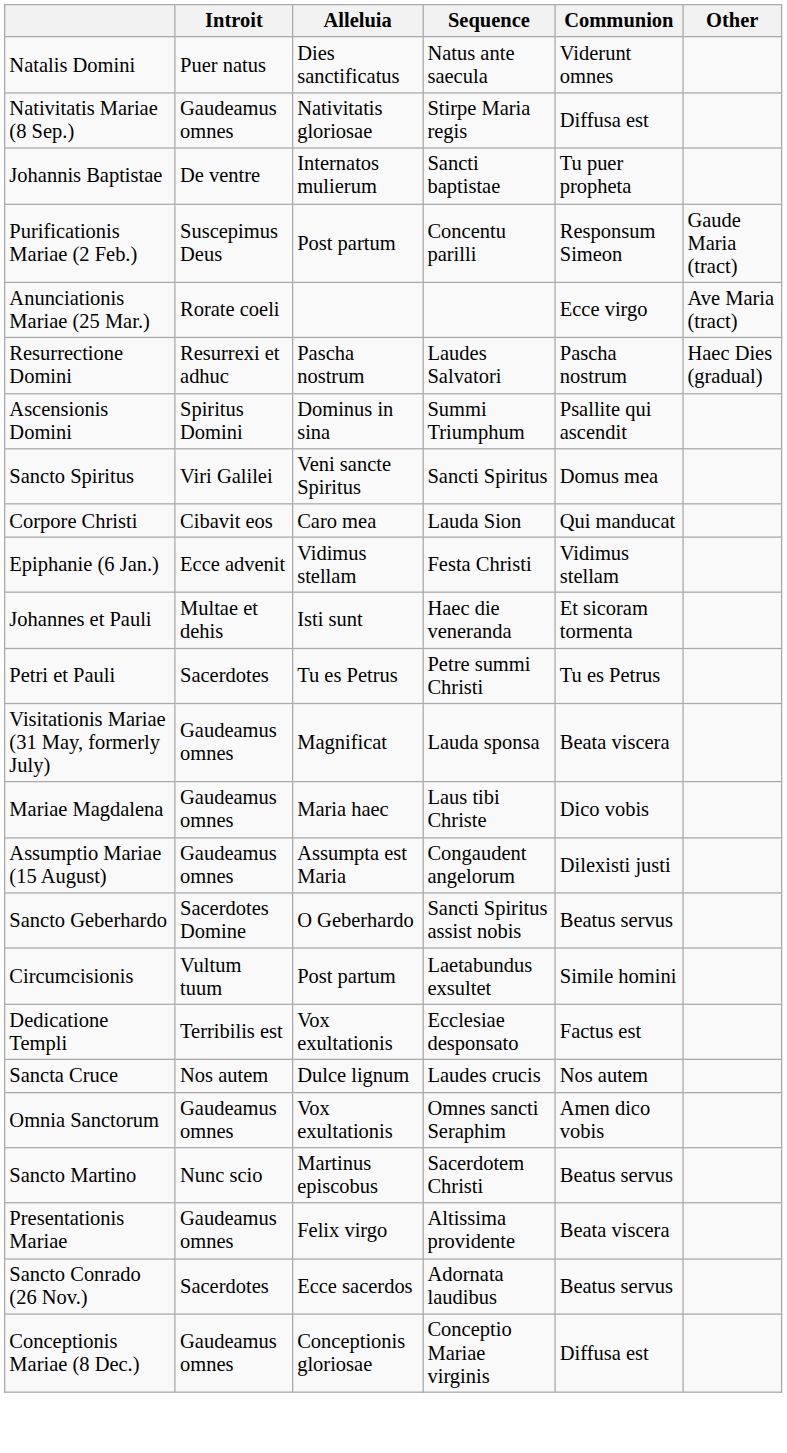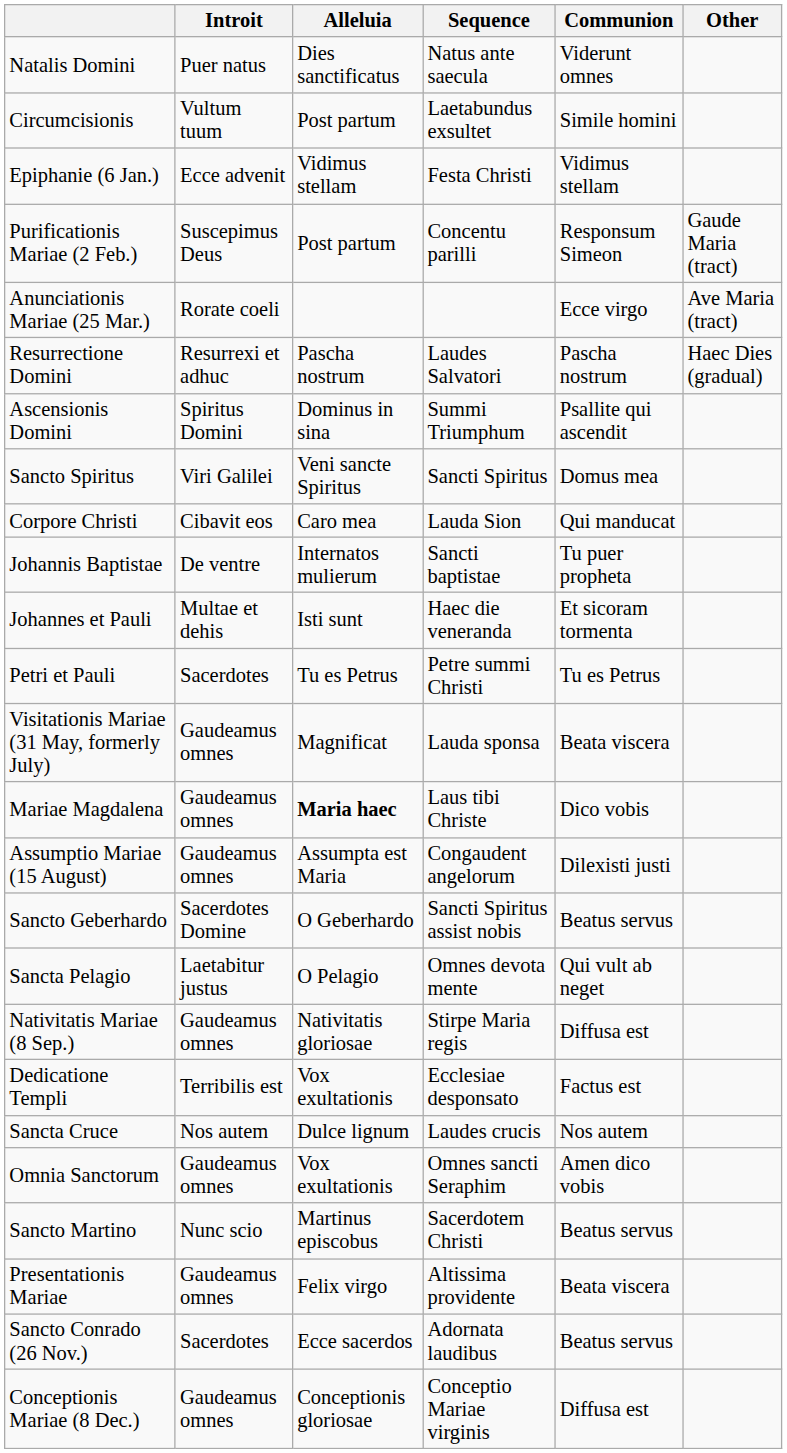rows swapped: Circumcisionis <-> Nativitatis Mariae (8 Sep.)
rows swapped: Epiphanie (6 Jan.) <-> Johannis Baptistae
Mariae Magdalena | Alleluia: normal -> bold
+ row: Sancta Pelagio | Laetabitur justus | O Pelagio | Omnes devota mente | Qui vult ab neget
